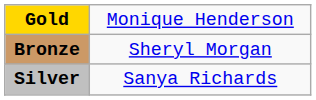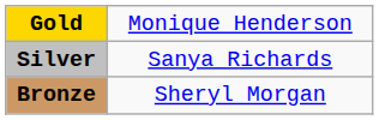rows swapped: Silver <-> Bronze
